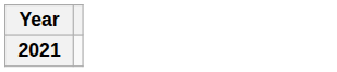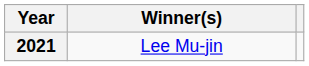+ column: Winner(s) | Lee Mu-jin
